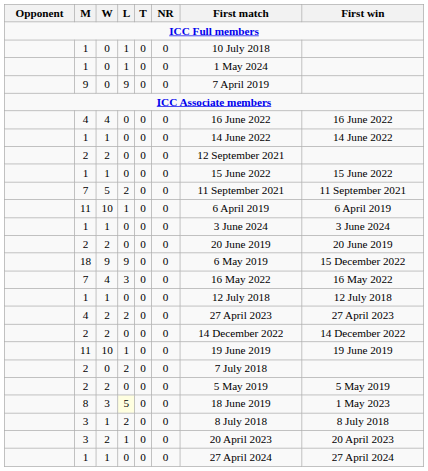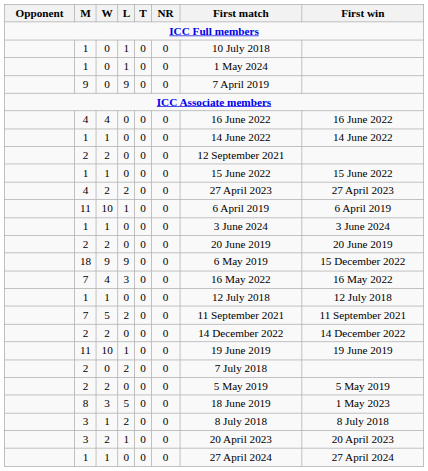rows swapped: 4 / 2 <-> 7 / 5
8 | L: lightyellow background -> no background
